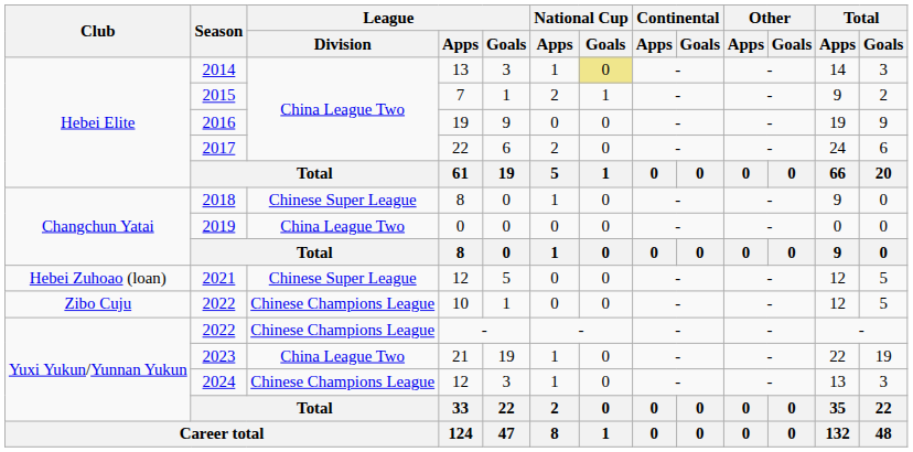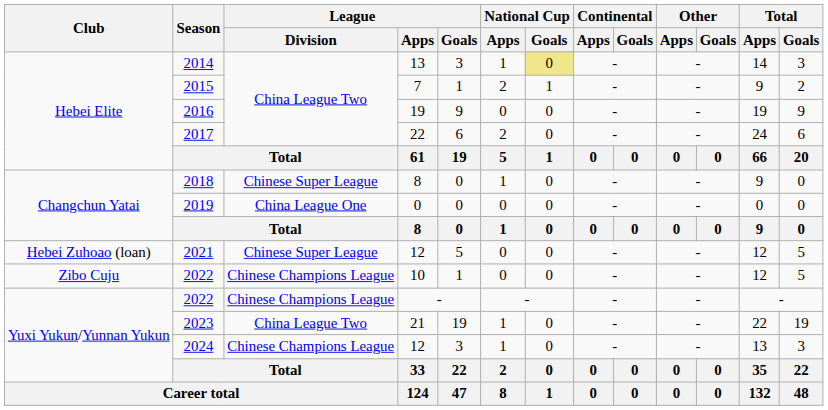2019 | League / Division: China League Two -> China League One
